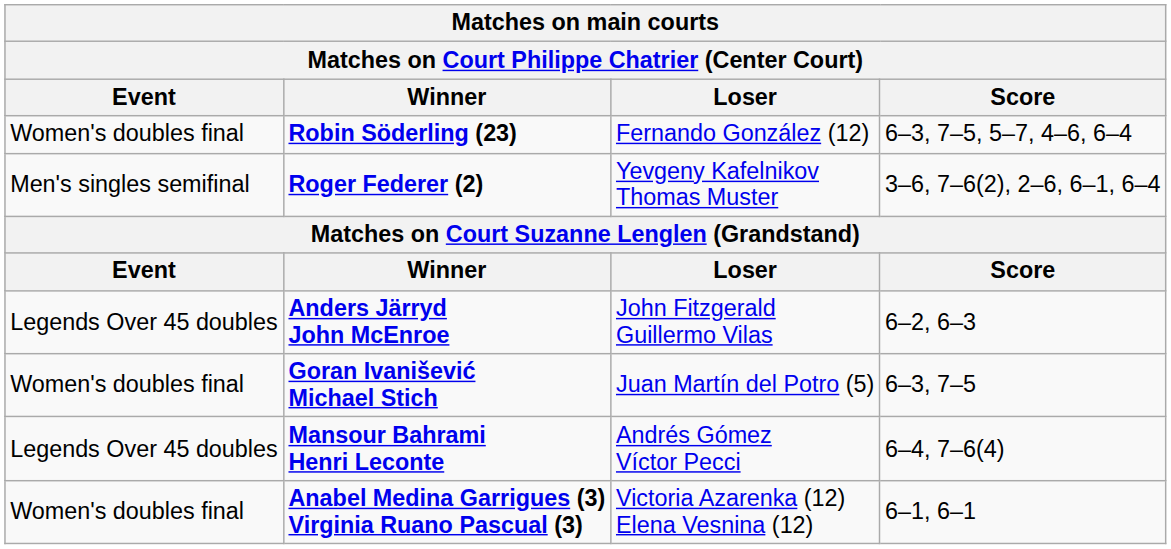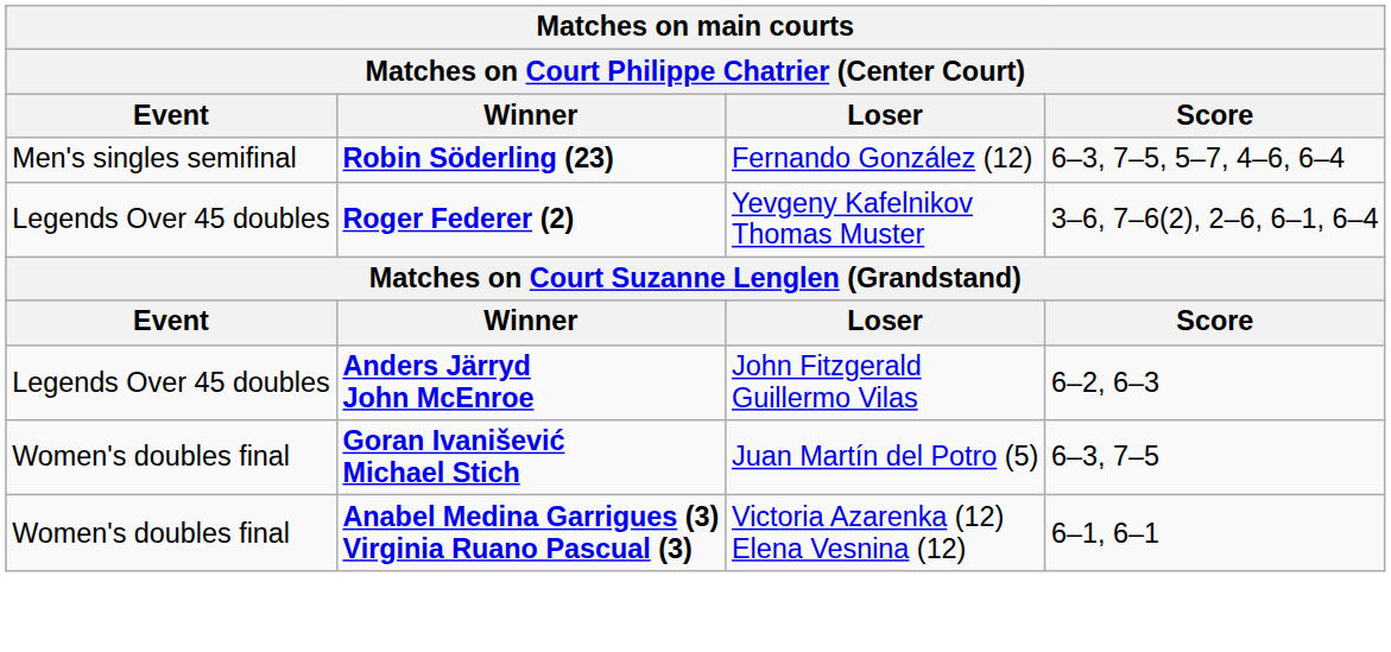Robin Söderling (23) | Event: Women's doubles final -> Men's singles semifinal
Roger Federer (2) | Event: Men's singles semifinal -> Legends Over 45 doubles
- row: Legends Over 45 doubles | Mansour Bahrami Henri Leconte | Andrés Gómez Víctor Pecci | 6–4, 7–6(4)
